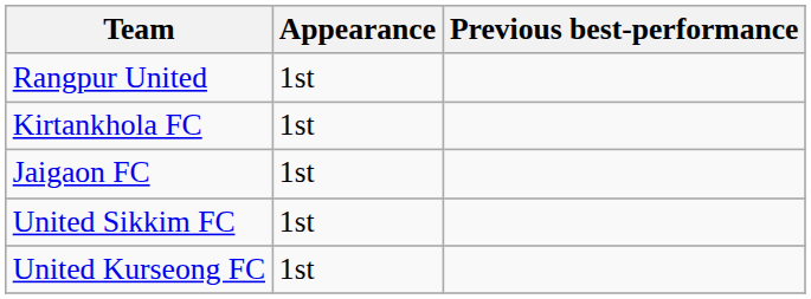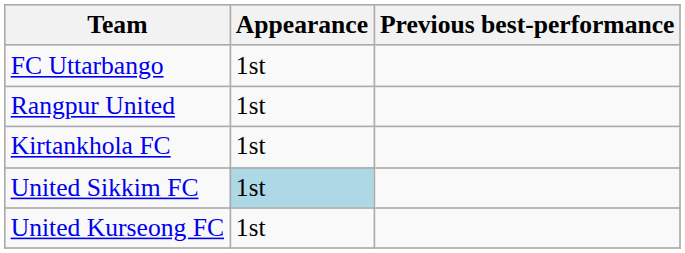+ row: FC Uttarbango | 1st
- row: Jaigaon FC | 1st
United Sikkim FC | Appearance: no background -> lightblue background
